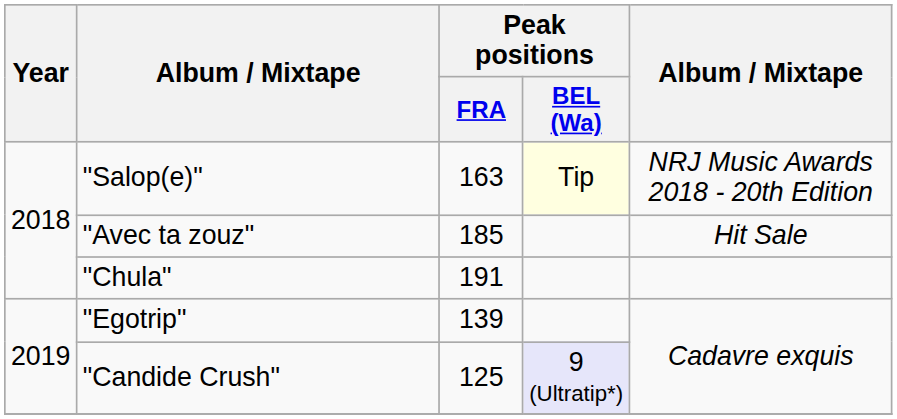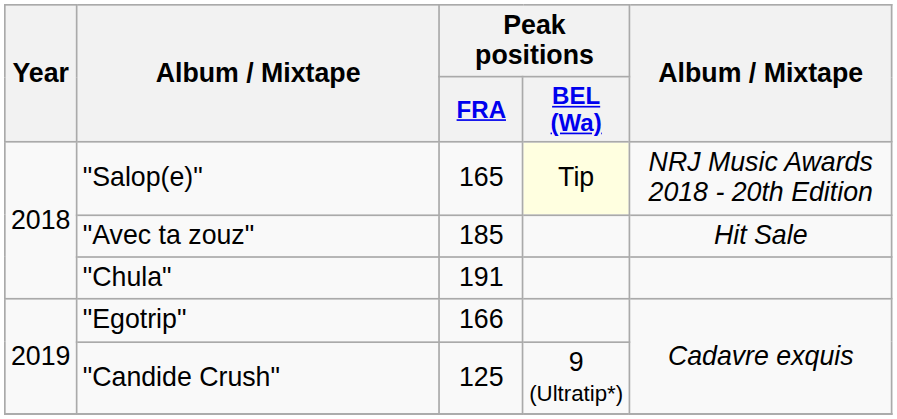"Salop(e)" | Peak positions / FRA: 163 -> 165
"Egotrip" | Peak positions / FRA: 139 -> 166
"Candide Crush" | Peak positions / BEL (Wa): lavender background -> no background
